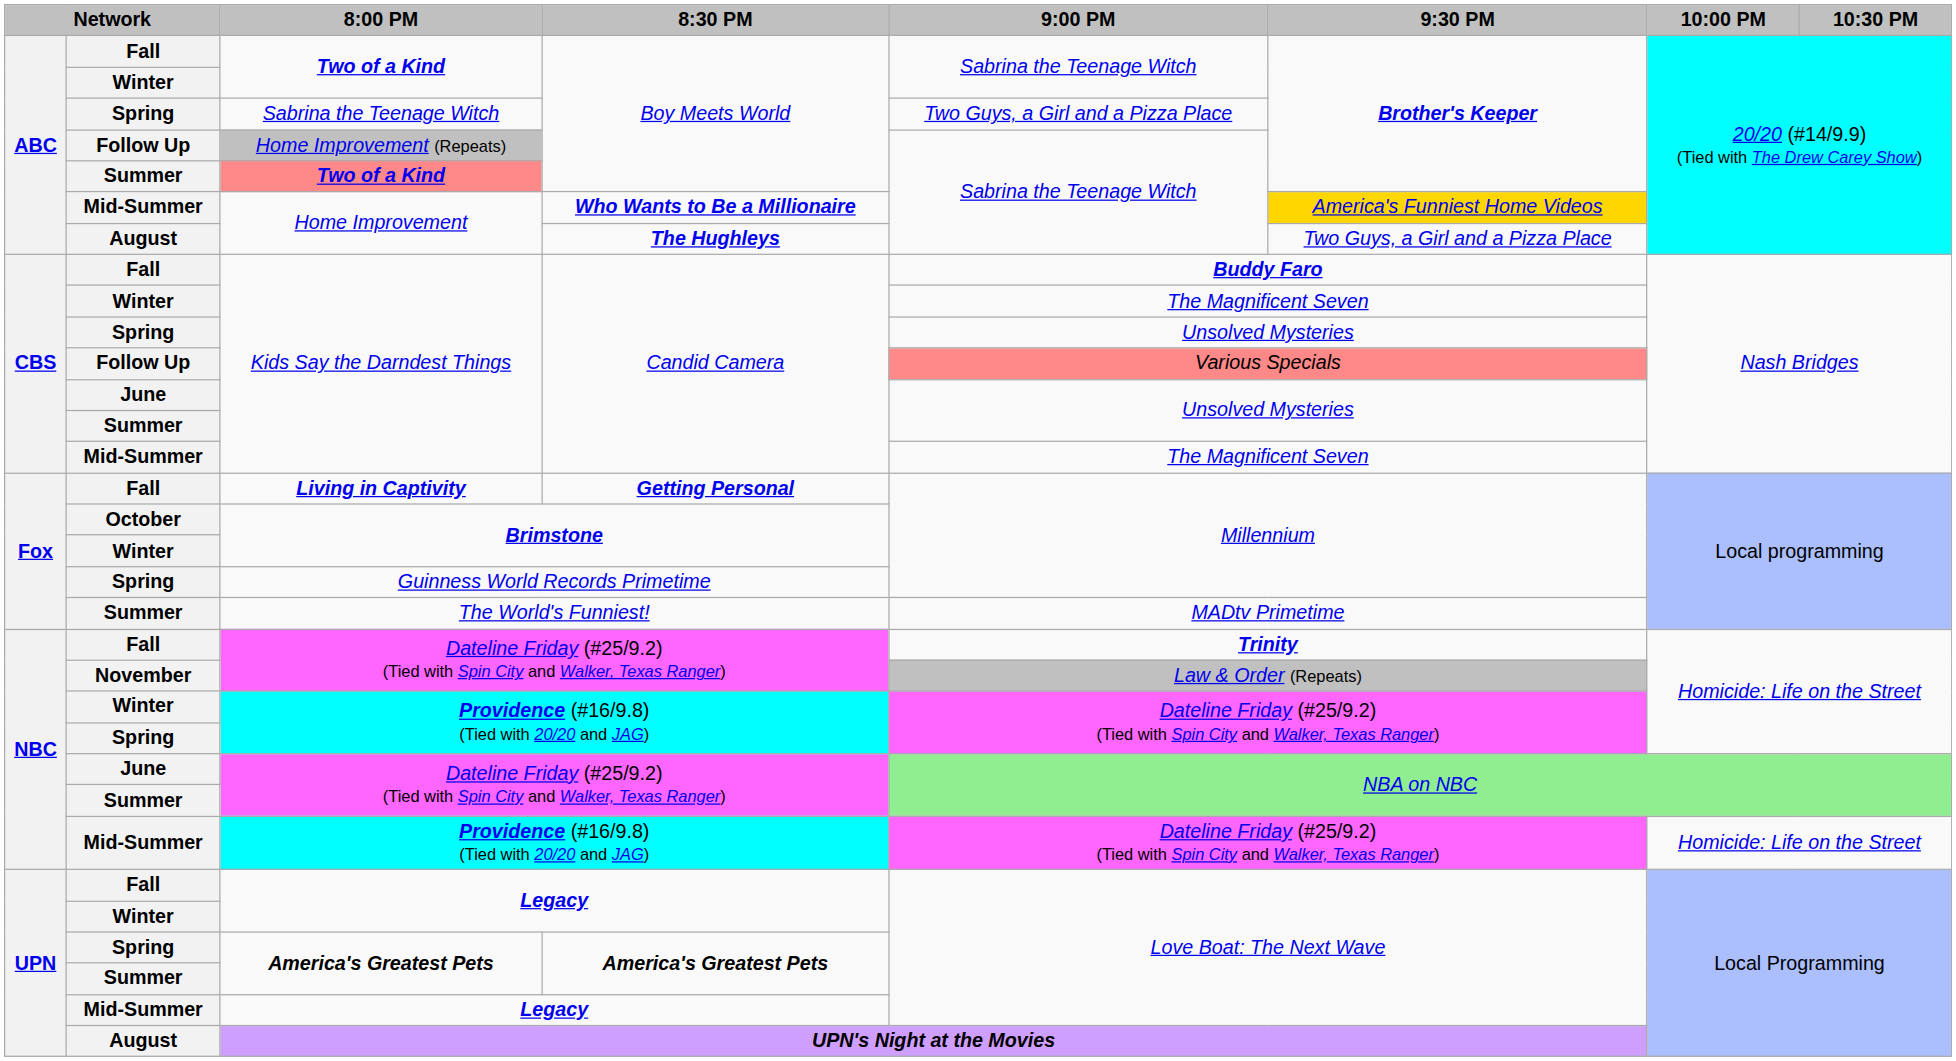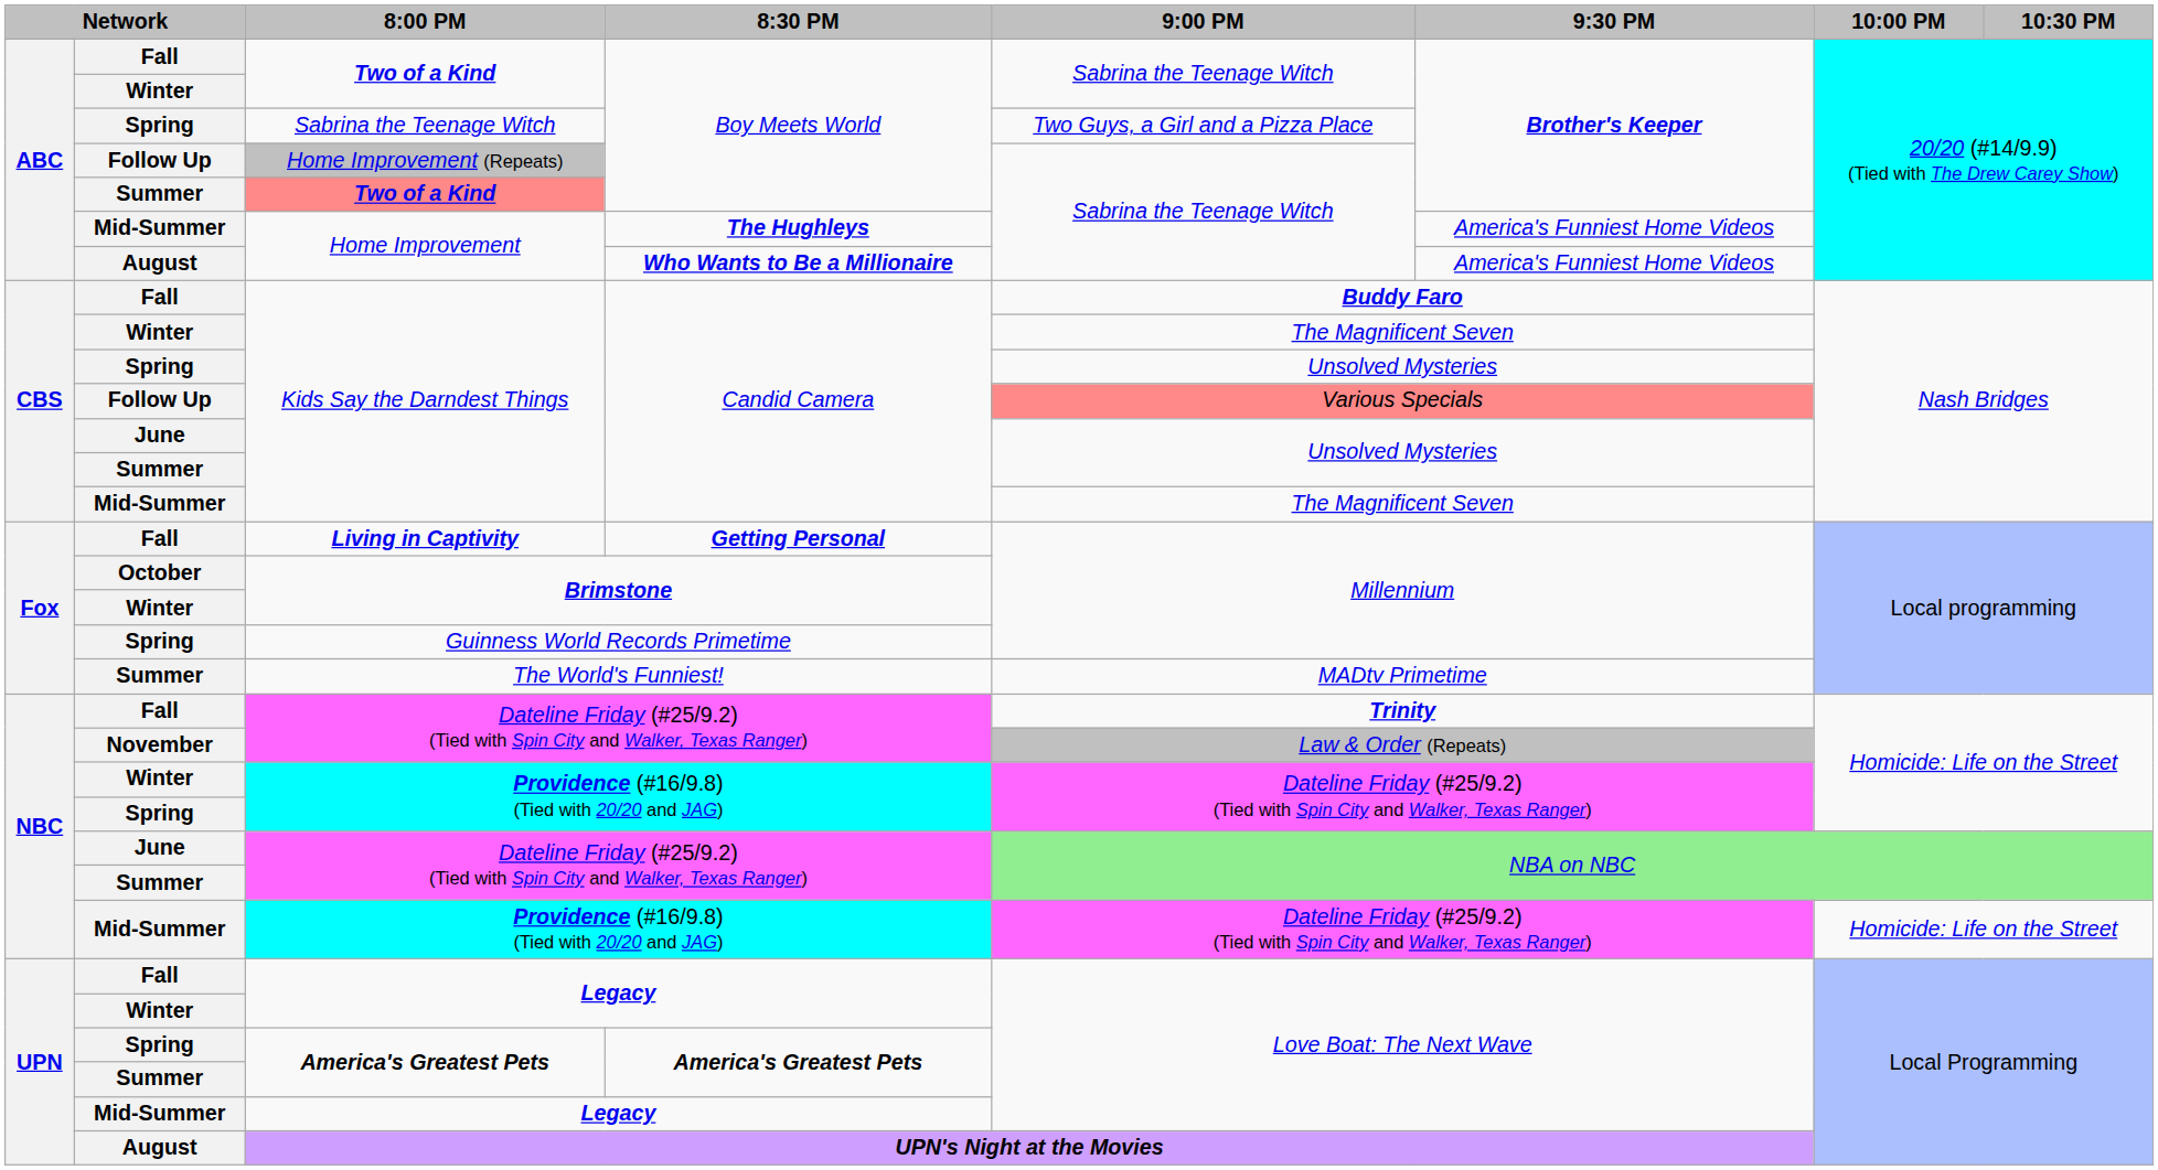Mid-Summer / Home Improvement | 8:30 PM: Who Wants to Be a Millionaire -> The Hughleys
Mid-Summer / Home Improvement | 9:30 PM: gold background -> no background
August / Home Improvement | 8:30 PM: The Hughleys -> Who Wants to Be a Millionaire
August / Home Improvement | 9:30 PM: Two Guys, a Girl and a Pizza Place -> America's Funniest Home Videos
